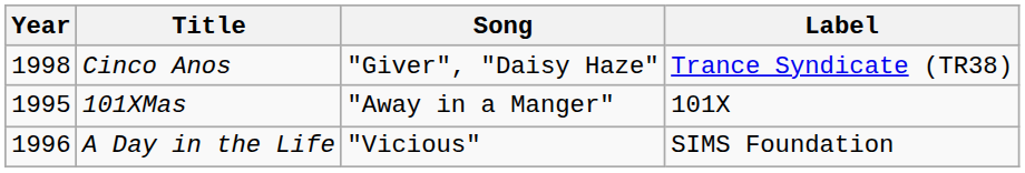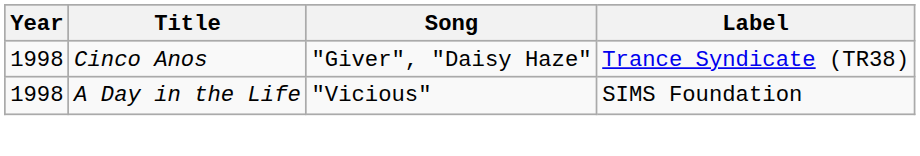- row: 1995 | 101XMas | "Away in a Manger" | 101X
A Day in the Life | Year: 1996 -> 1998
